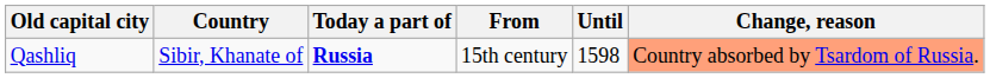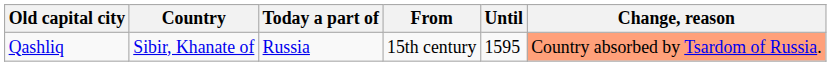Qashliq | Today a part of: bold -> normal
Qashliq | Until: 1598 -> 1595
